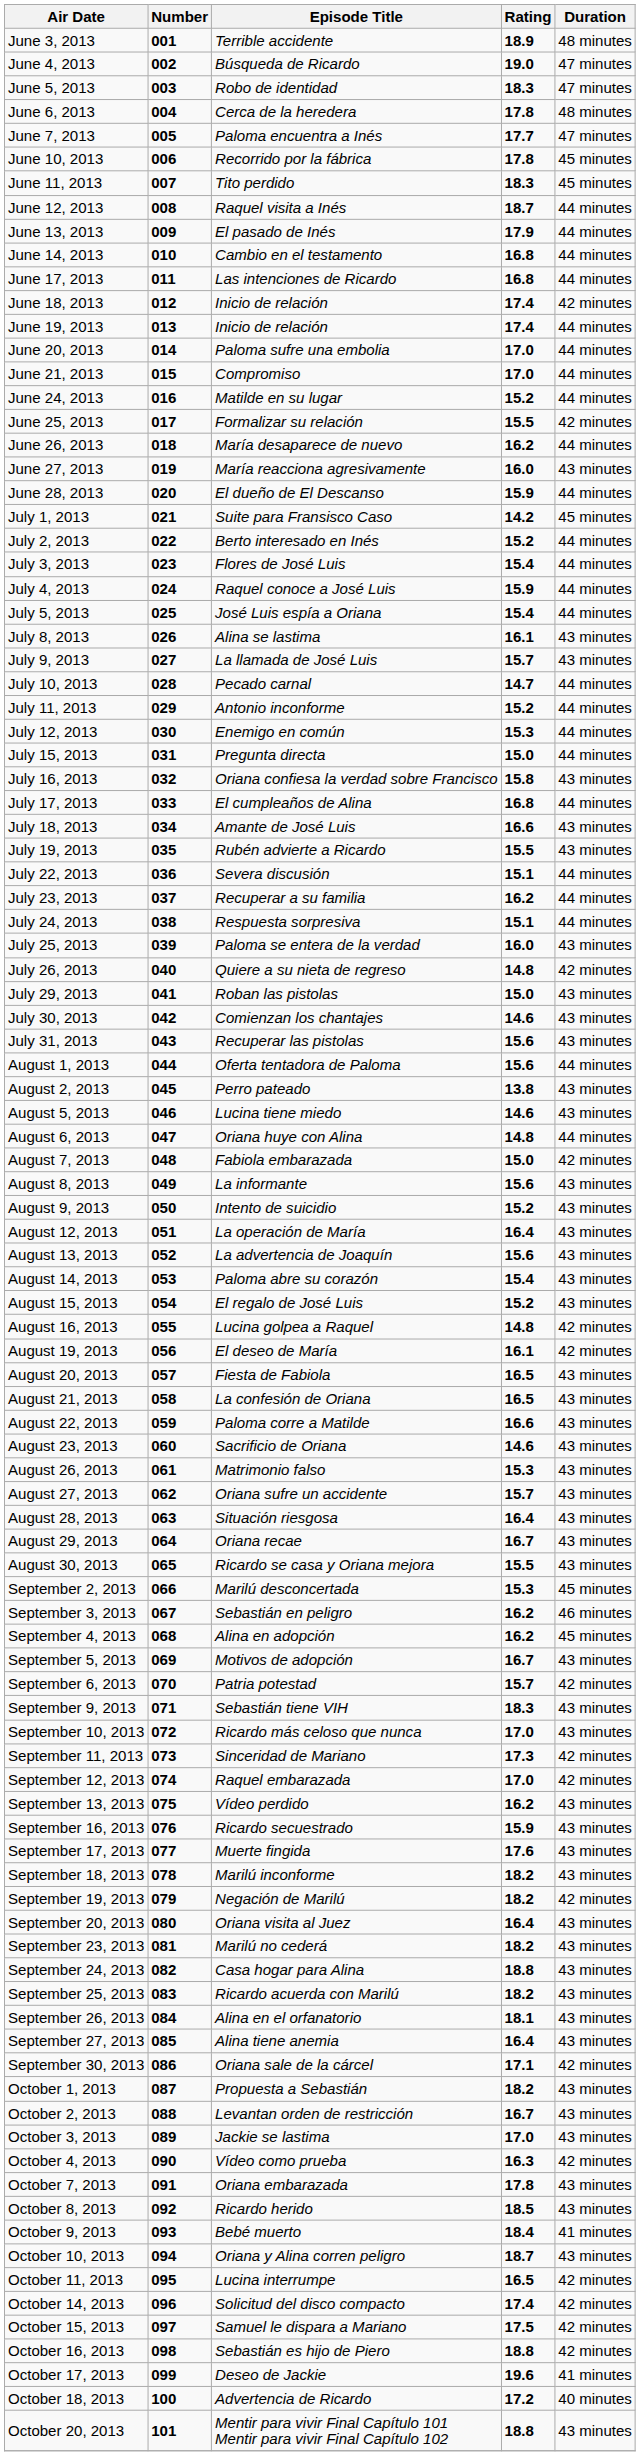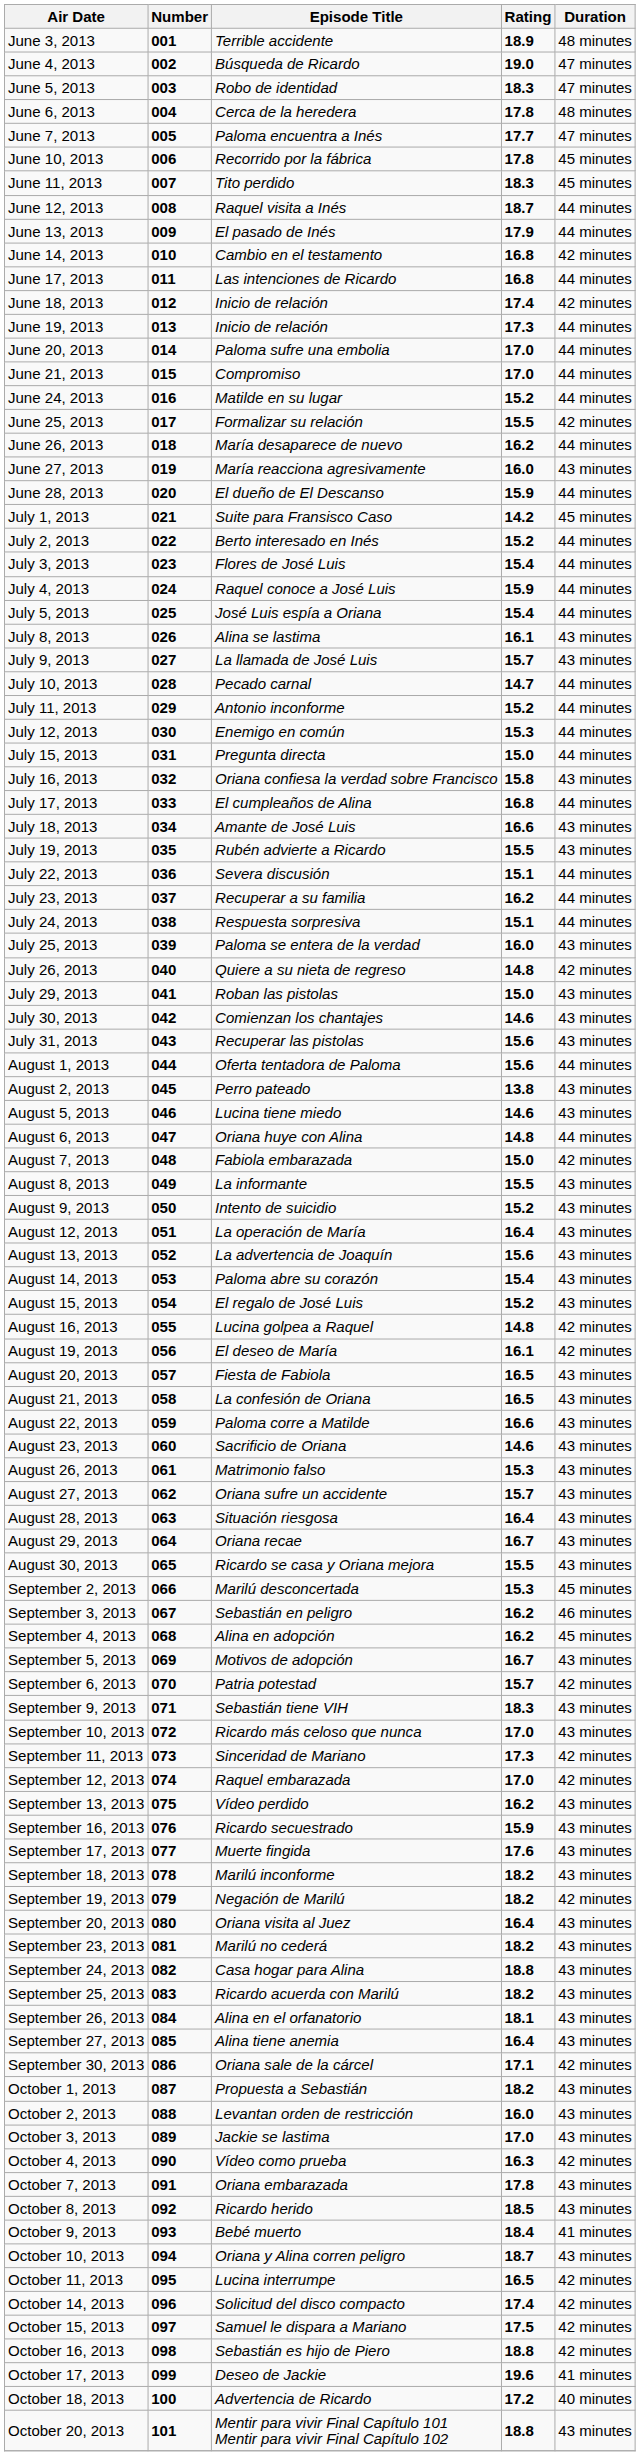June 14, 2013 | Duration: 44 minutes -> 42 minutes
June 19, 2013 | Rating: 17.4 -> 17.3
August 8, 2013 | Rating: 15.6 -> 15.5
October 2, 2013 | Rating: 16.7 -> 16.0
